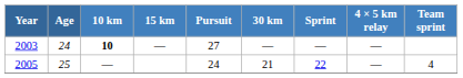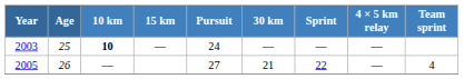2003 | Age: 24 -> 25
2003 | Pursuit: 27 -> 24
2005 | Age: 25 -> 26
2005 | Pursuit: 24 -> 27
